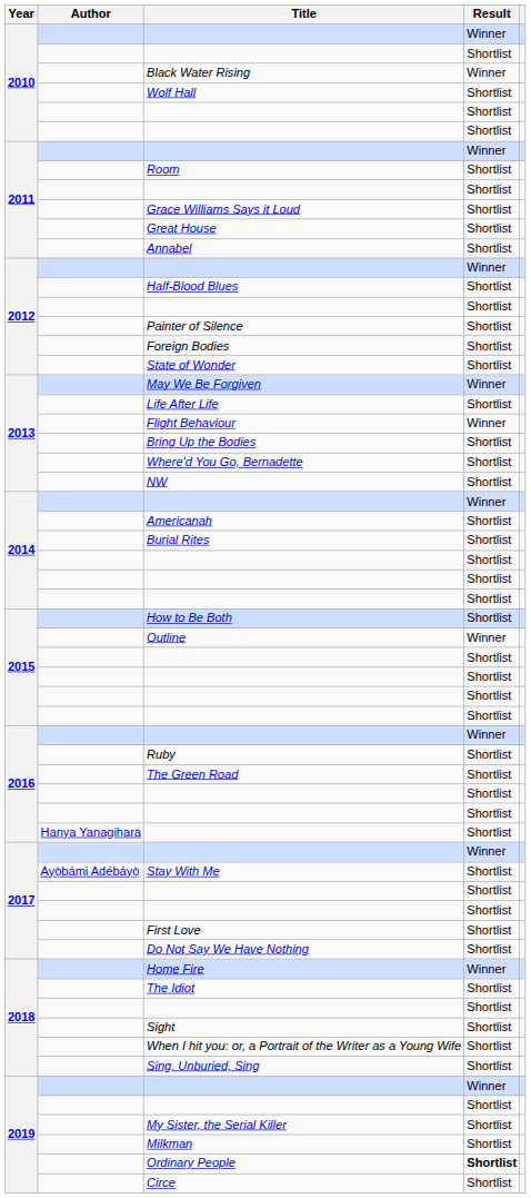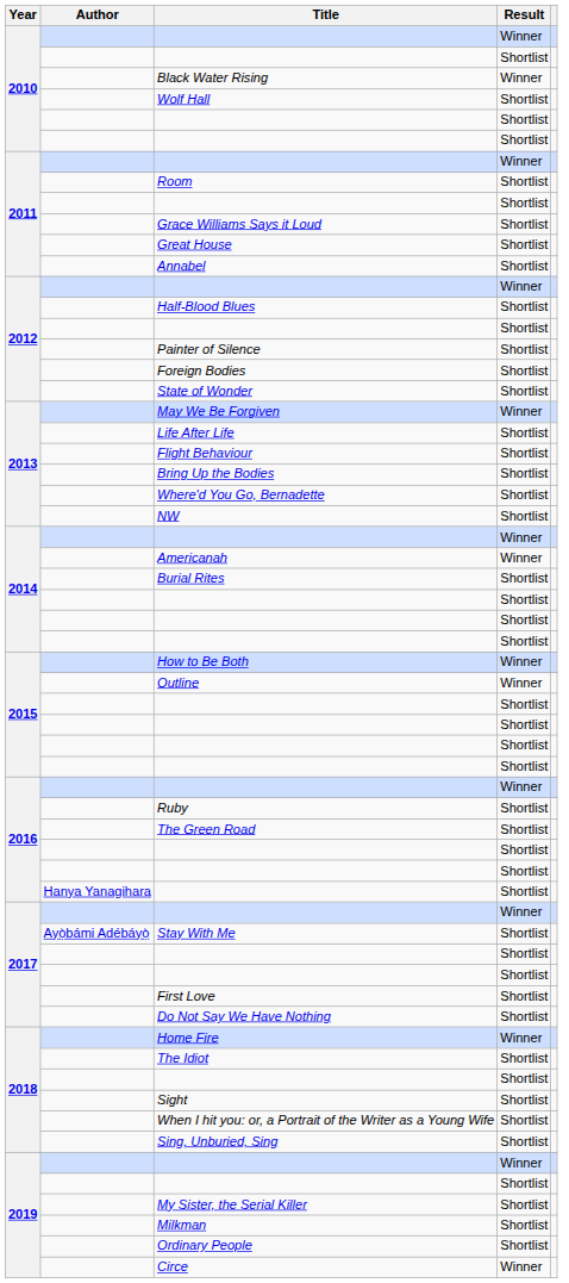Flight Behaviour | Result: Winner -> Shortlist
Americanah | Result: Shortlist -> Winner
How to Be Both | Result: Shortlist -> Winner
Ordinary People | Result: bold -> normal
Circe | Result: Shortlist -> Winner
